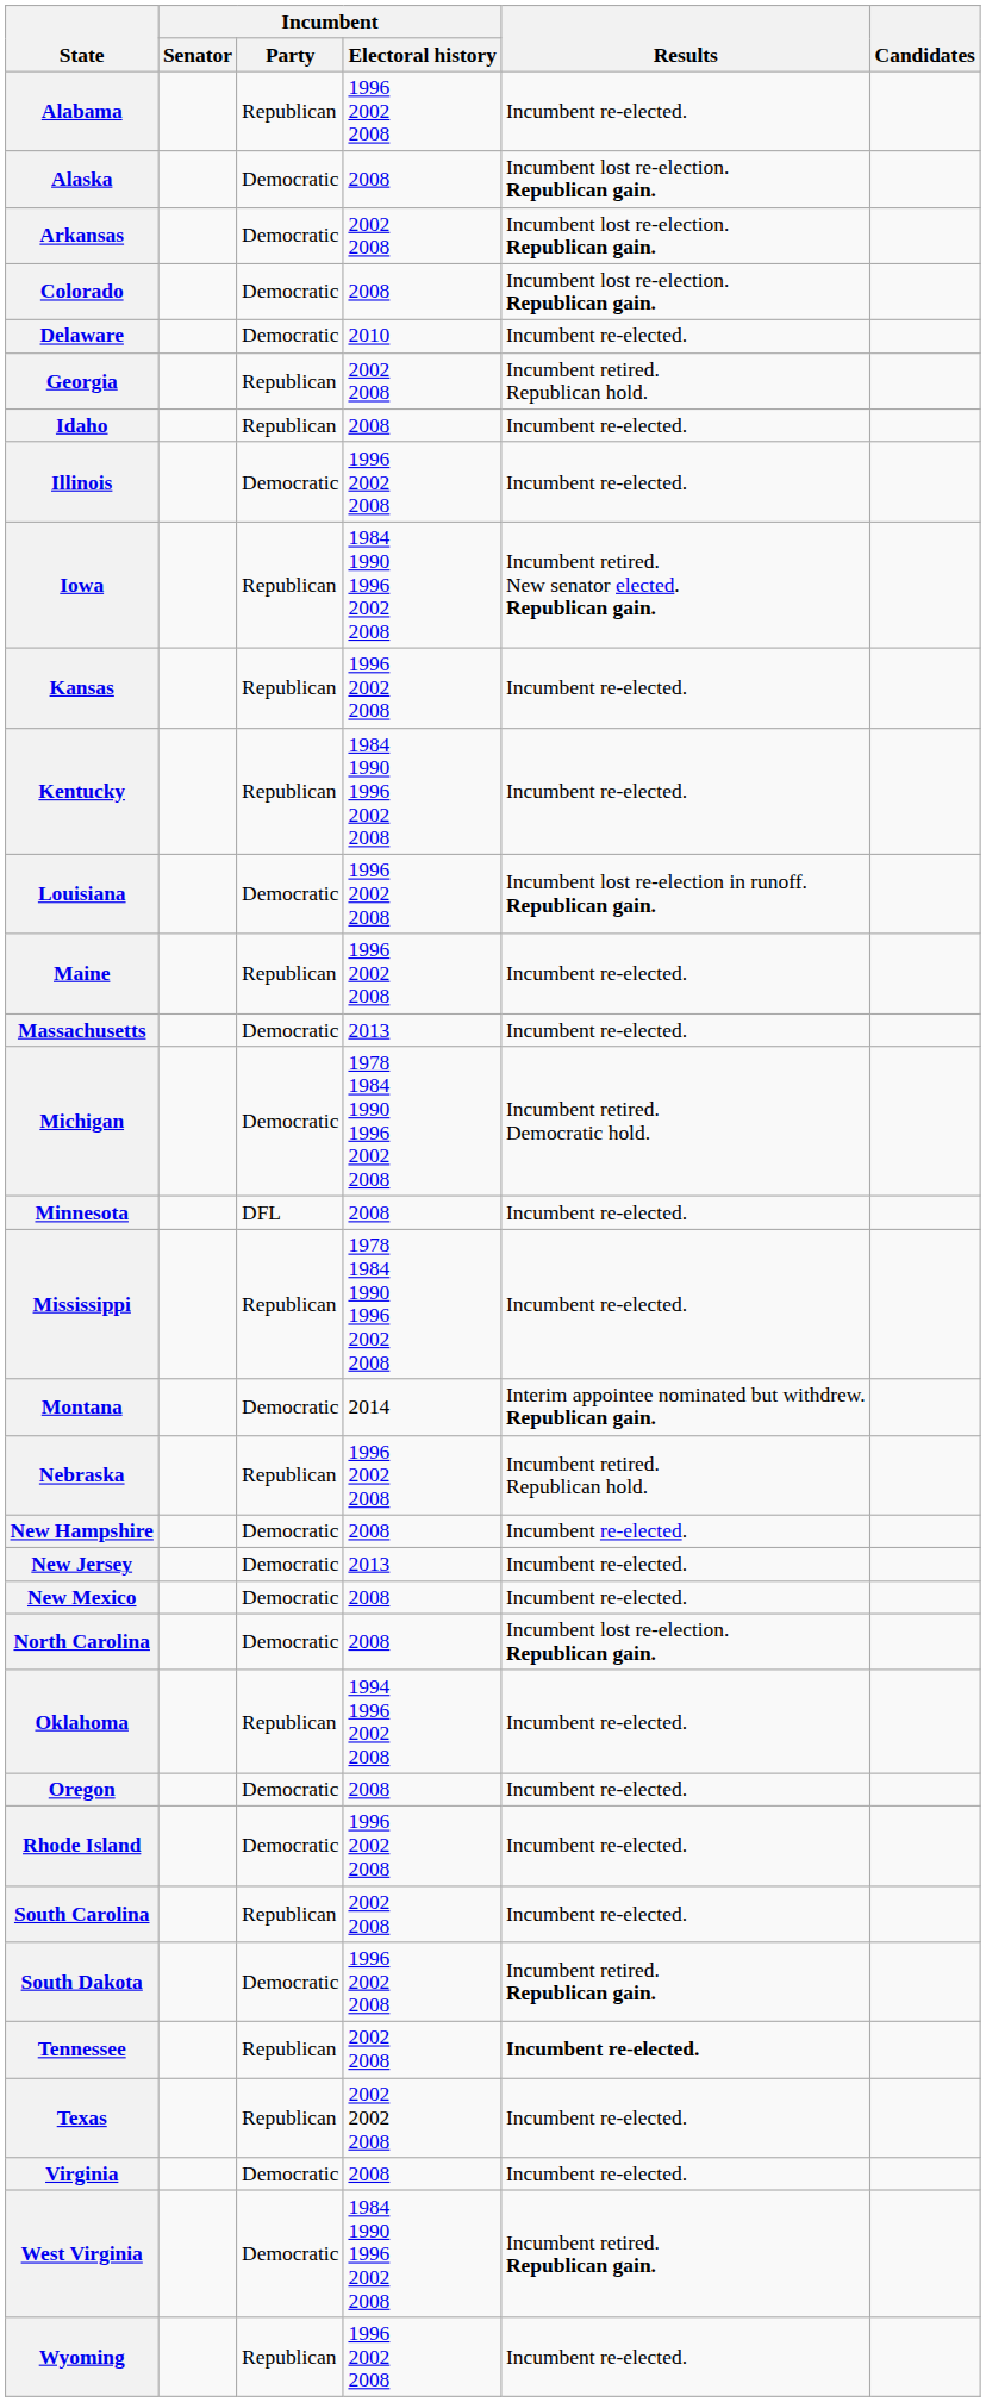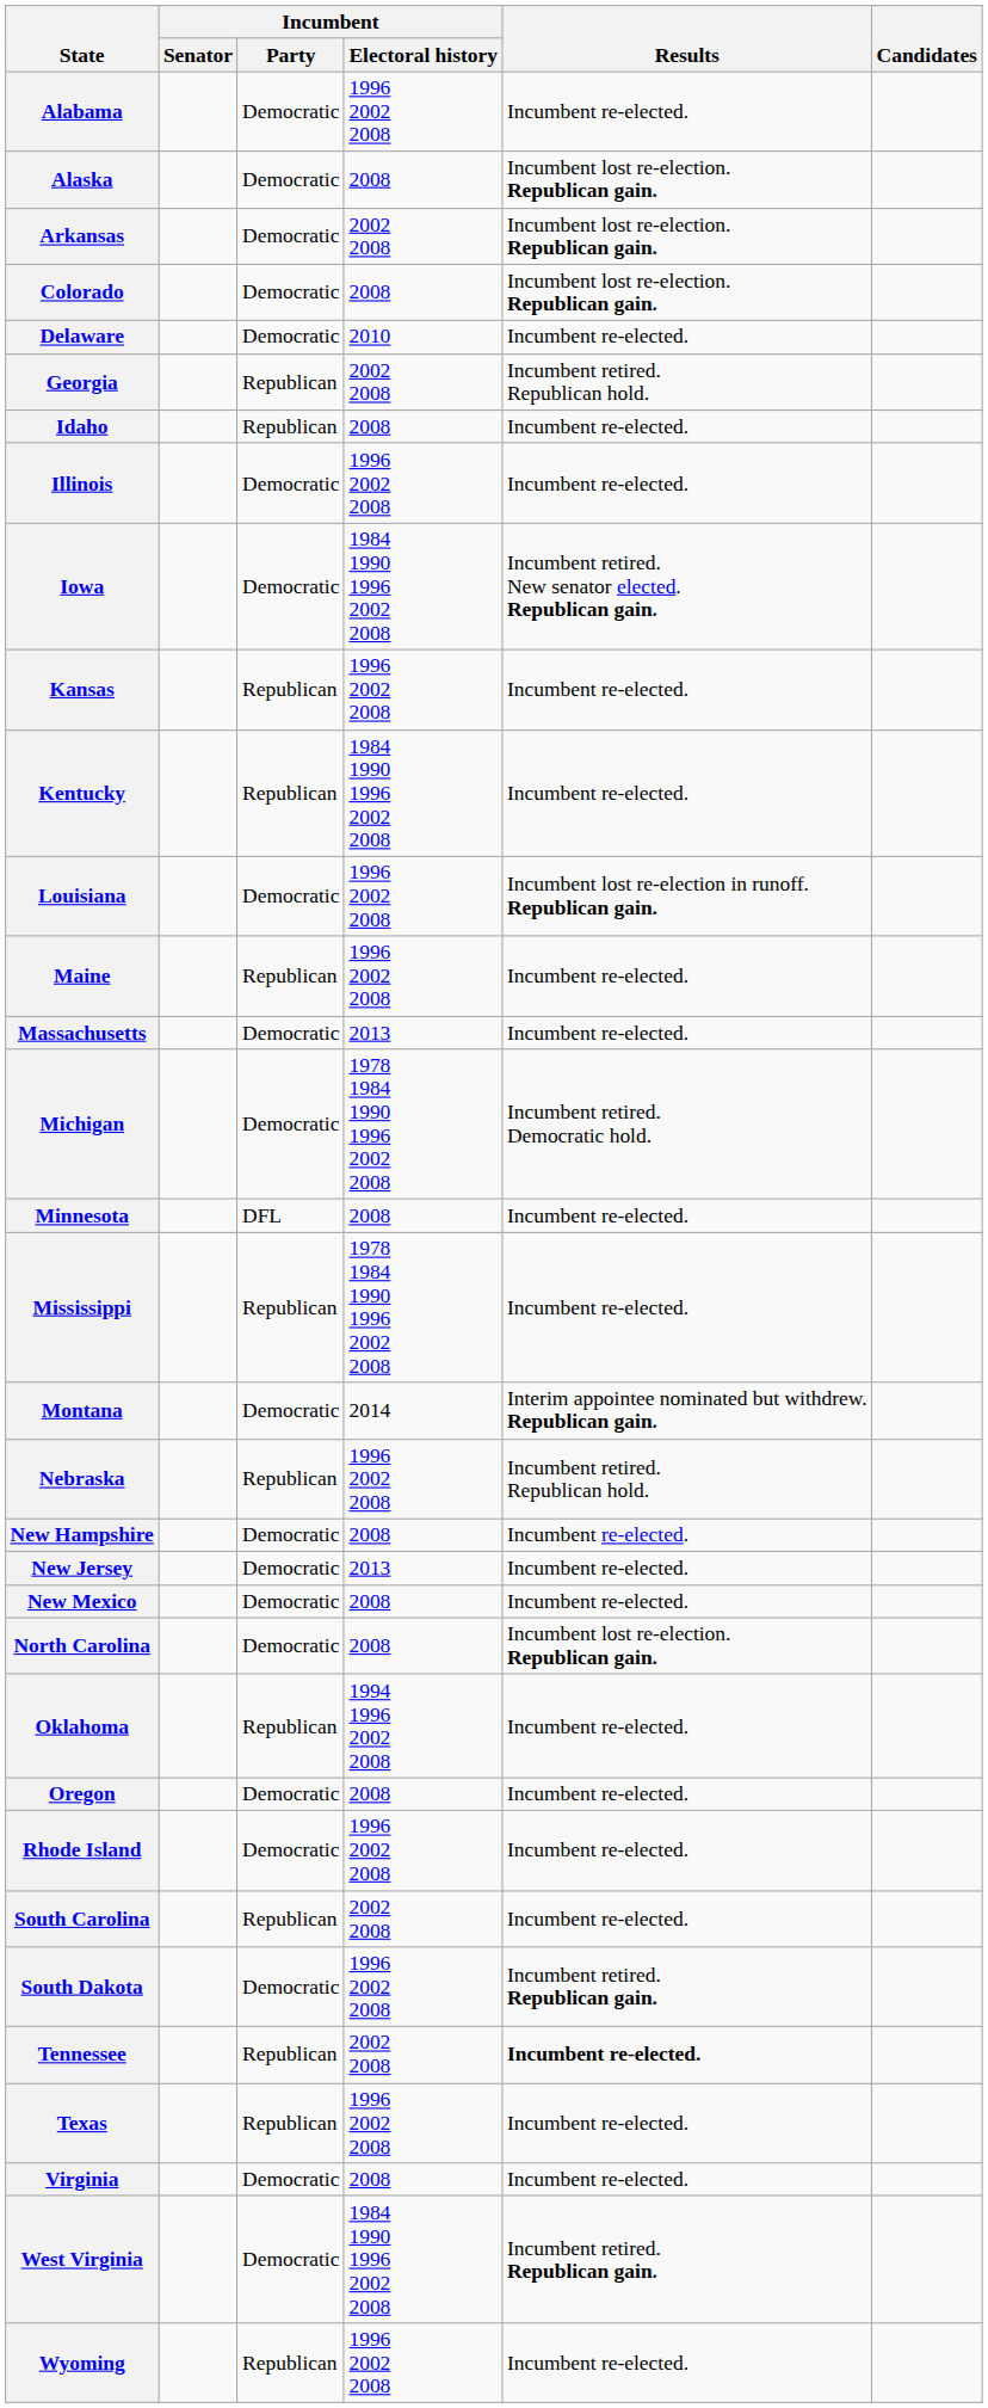Alabama | Incumbent / Party: Republican -> Democratic
Iowa | Incumbent / Party: Republican -> Democratic
Texas | Incumbent / Electoral history: 2002 2002 2008 -> 1996 2002 2008
